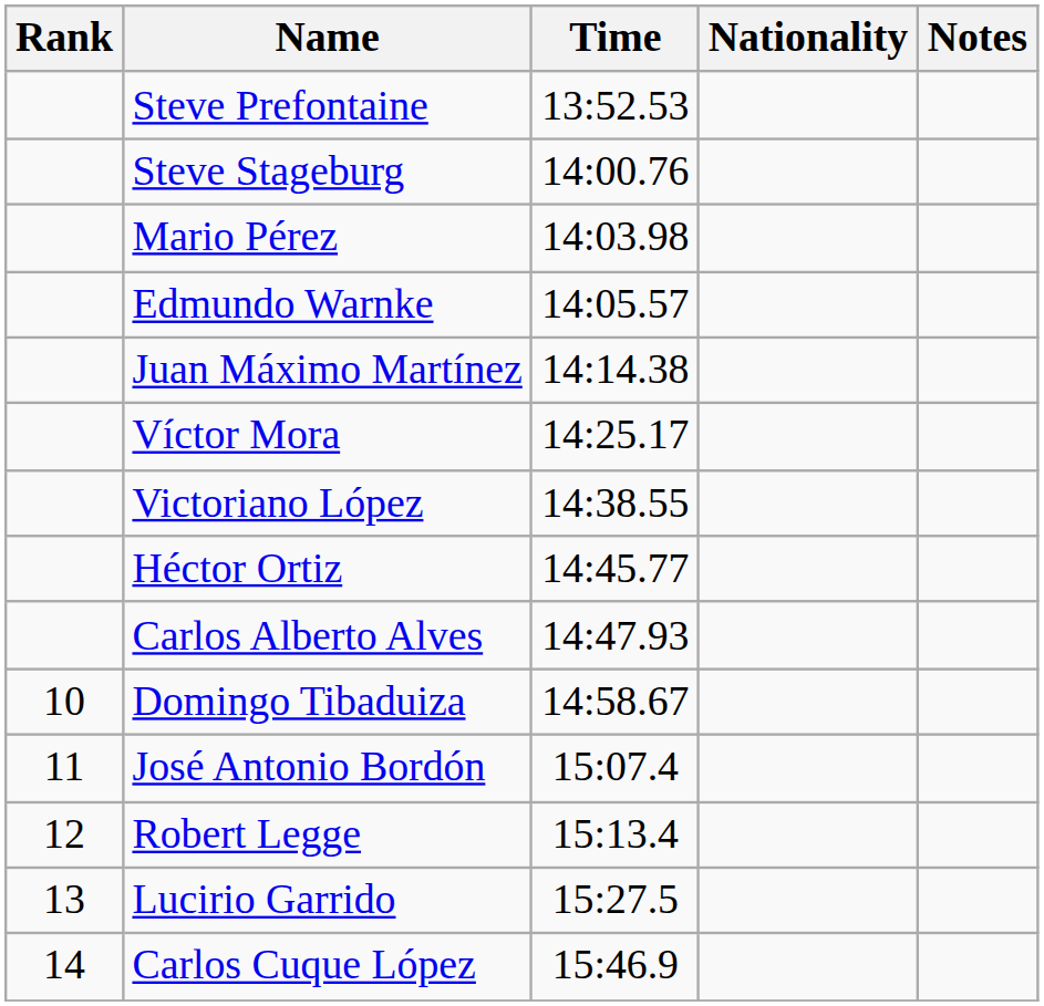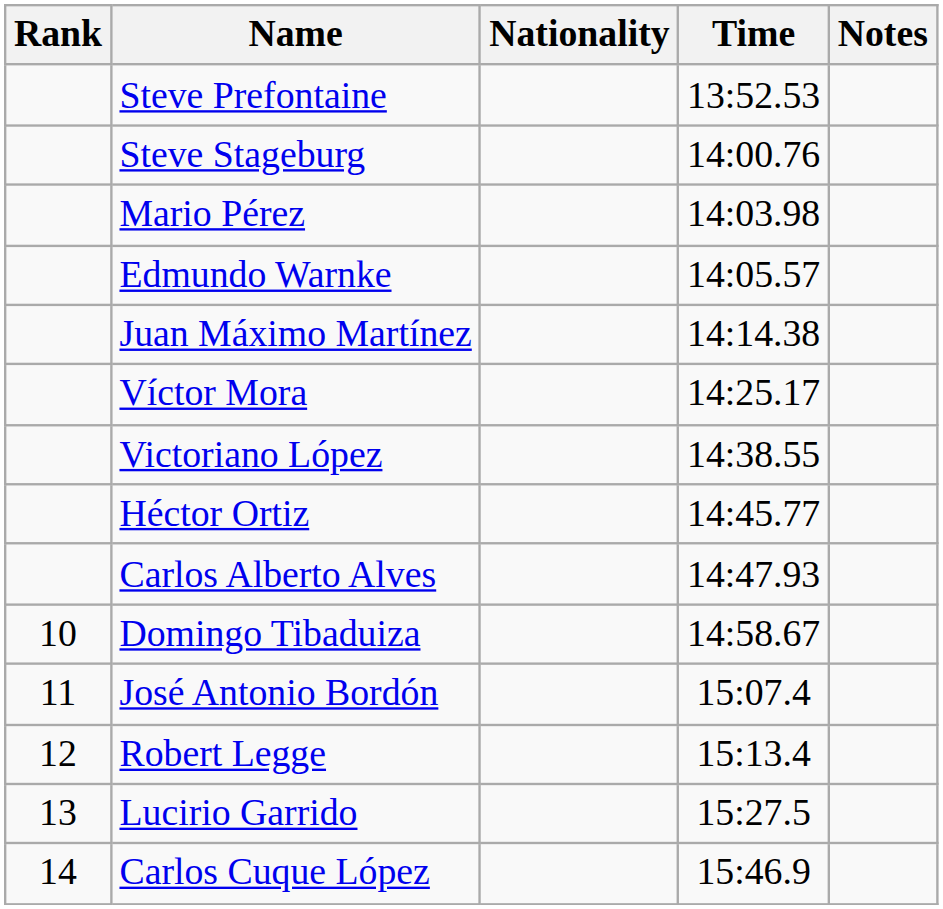columns swapped: Nationality <-> Time
